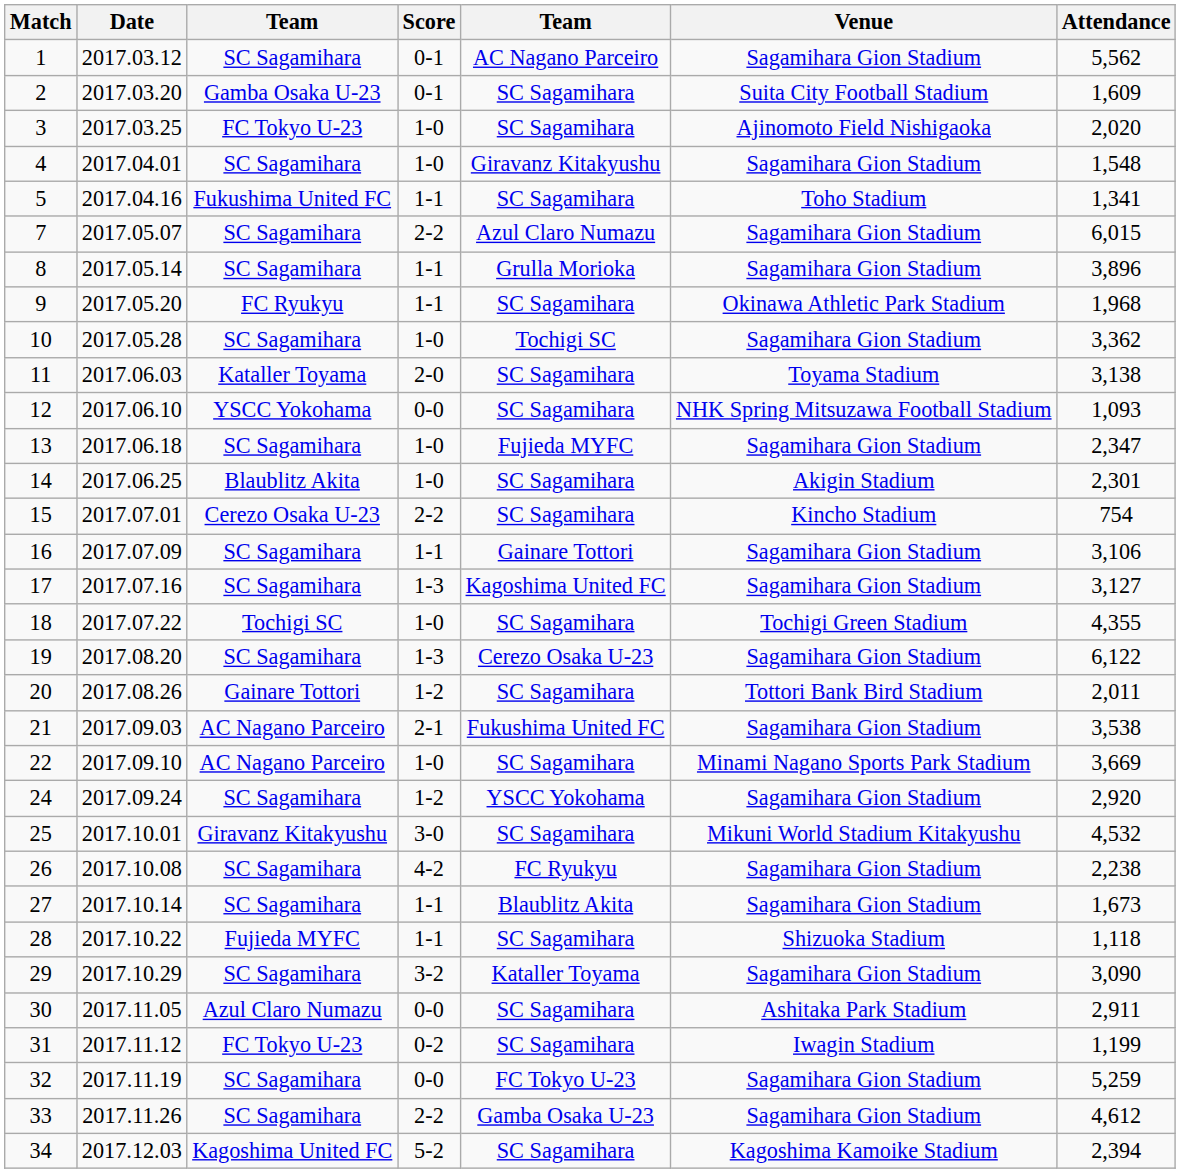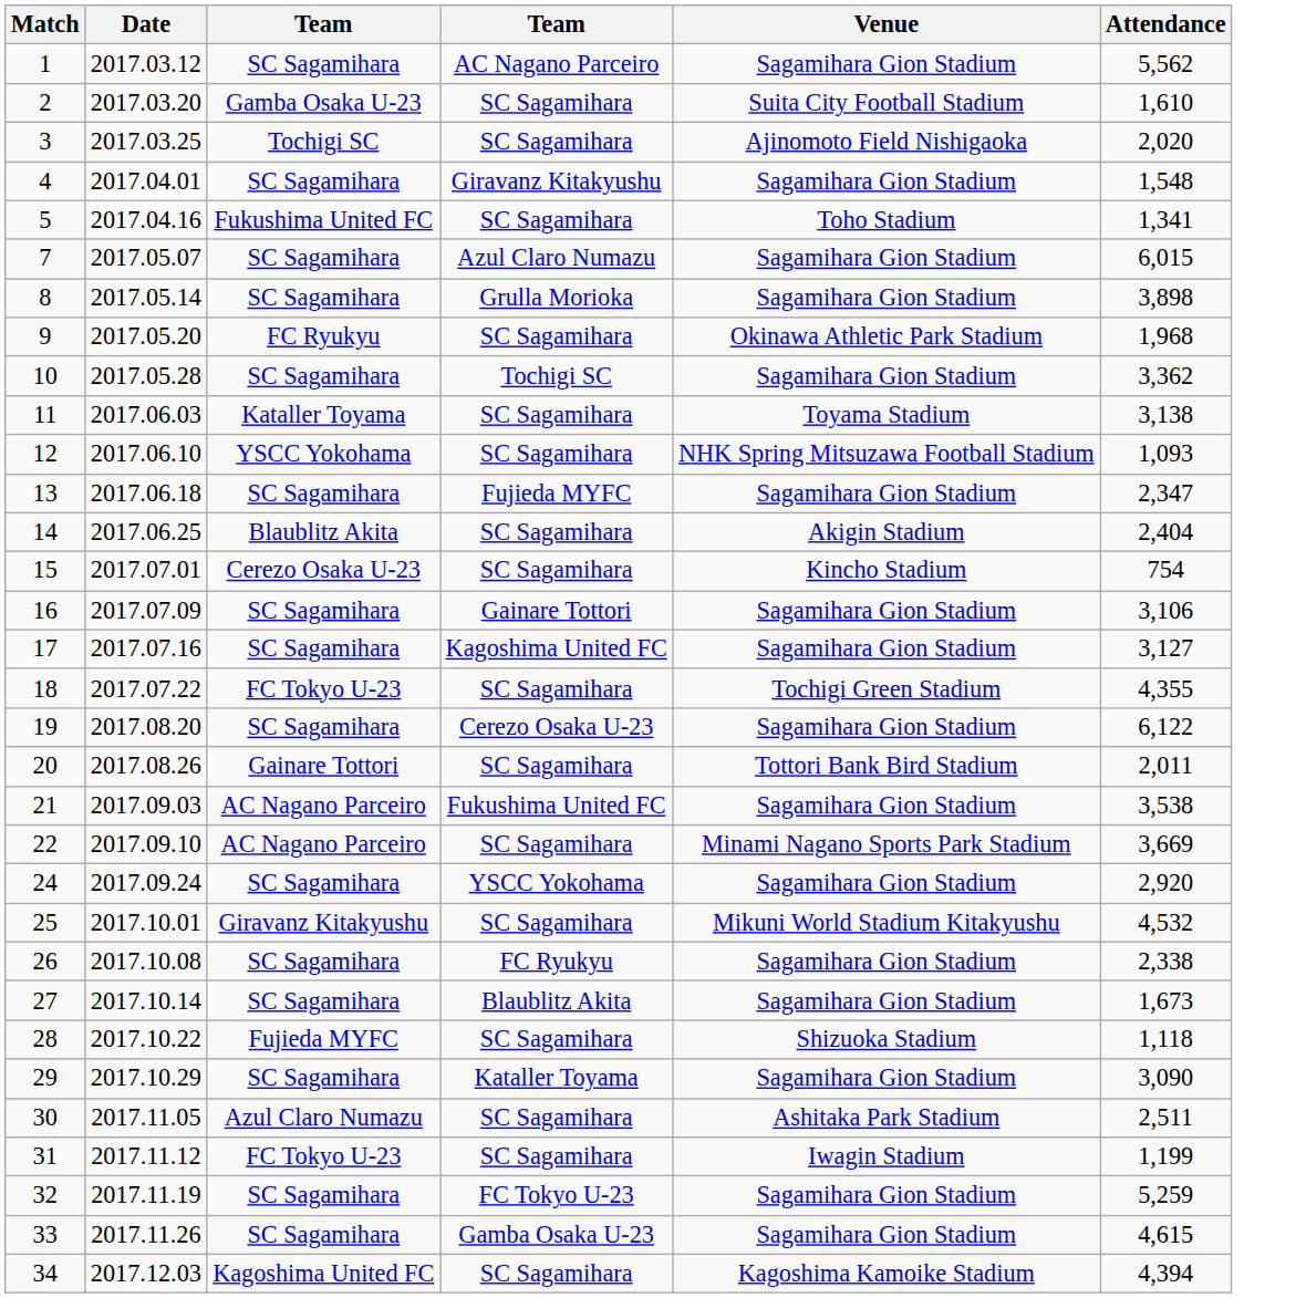- column: Score | 0-1 | 0-1 | 1-0 | 1-0 | 1-1 | 2-2 | 1-1 | 1-1 | 1-0 | 2-0 | 0-0 | 1-0 | 1-0 | 2-2 | 1-1 | 1-3 | 1-0 | 1-3 | 1-2 | 2-1 | 1-0 | 1-2 | 3-0 | 4-2 | 1-1 | 1-1 | 3-2 | 0-0 | 0-2 | 0-0 | 2-2 | 5-2
2 | Attendance: 1,609 -> 1,610
3 | column 3: FC Tokyo U-23 -> Tochigi SC
8 | Attendance: 3,896 -> 3,898
14 | Attendance: 2,301 -> 2,404
18 | column 3: Tochigi SC -> FC Tokyo U-23
26 | Attendance: 2,238 -> 2,338
30 | Attendance: 2,911 -> 2,511
33 | Attendance: 4,612 -> 4,615
34 | Attendance: 2,394 -> 4,394
